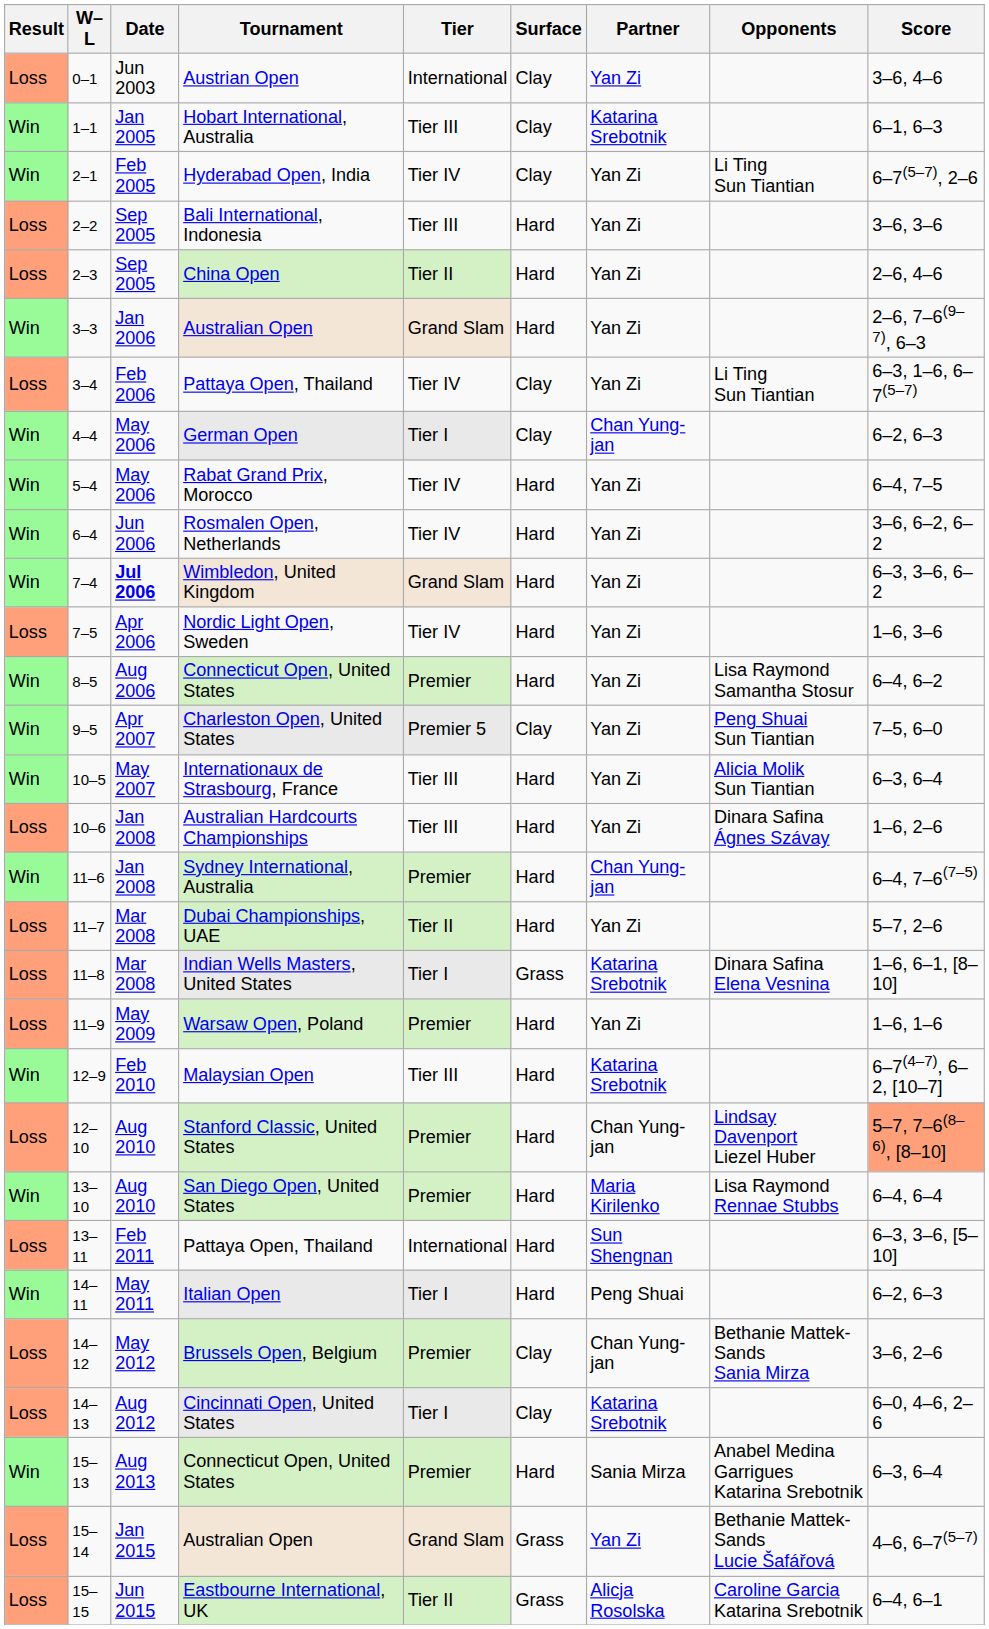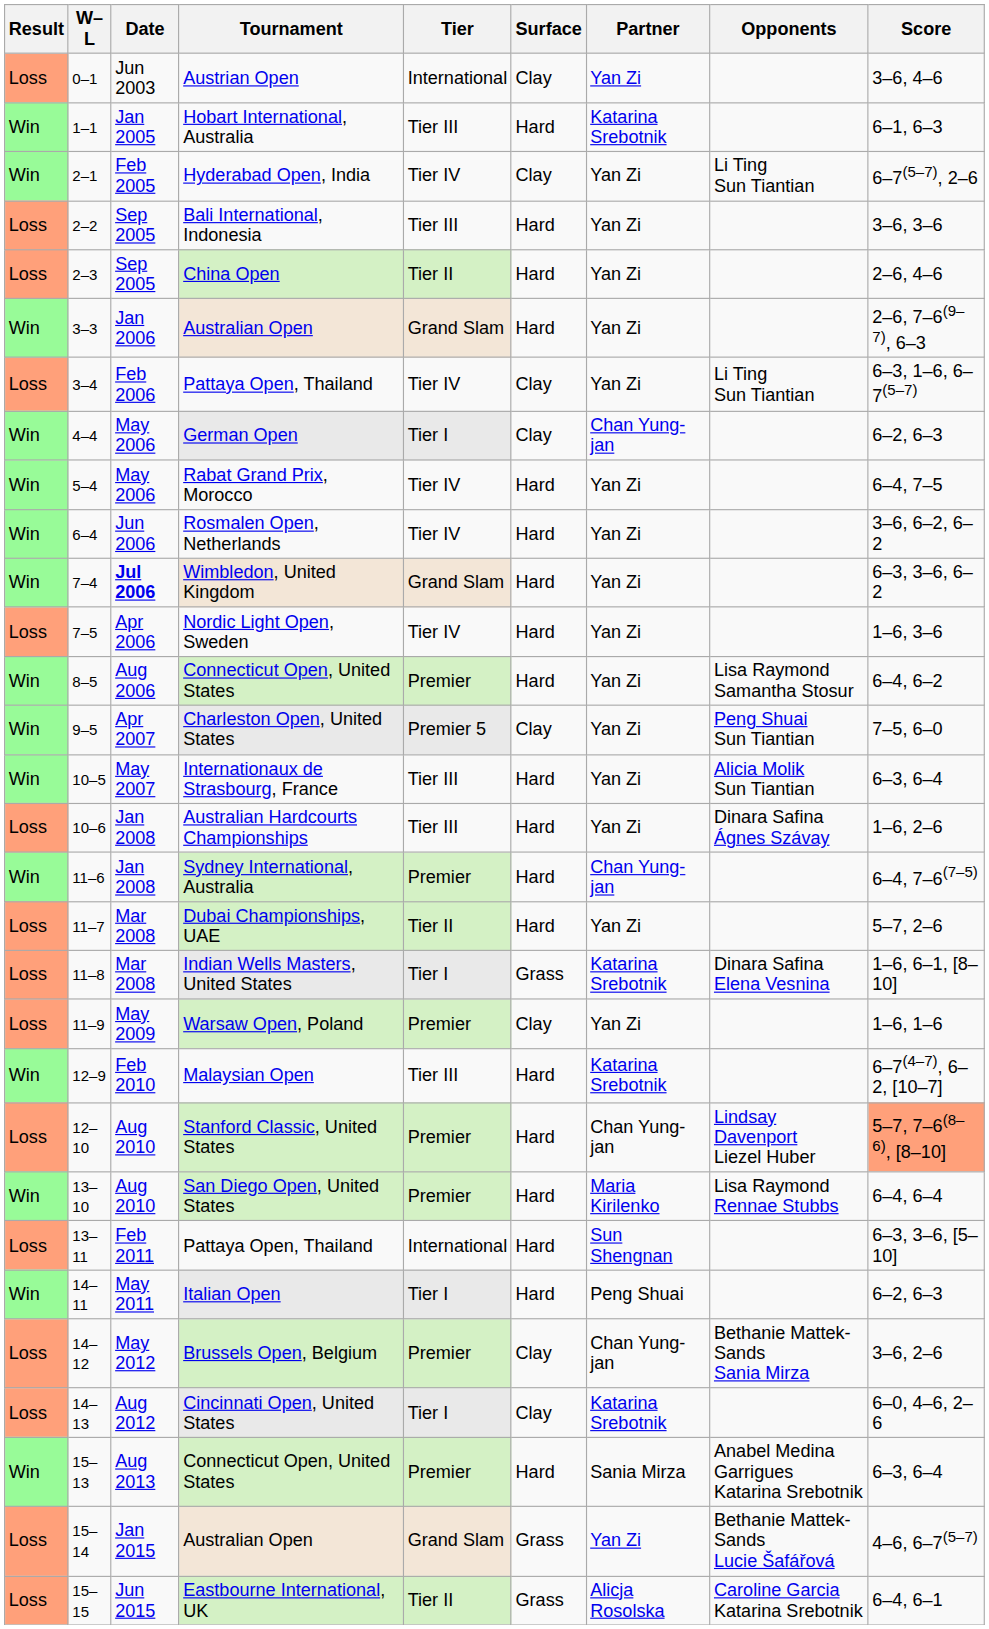Hobart International, Australia | Surface: Clay -> Hard
Warsaw Open, Poland | Surface: Hard -> Clay
